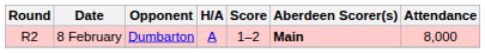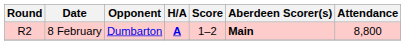8 February | H/A: normal -> bold
8 February | Attendance: 8,000 -> 8,800
